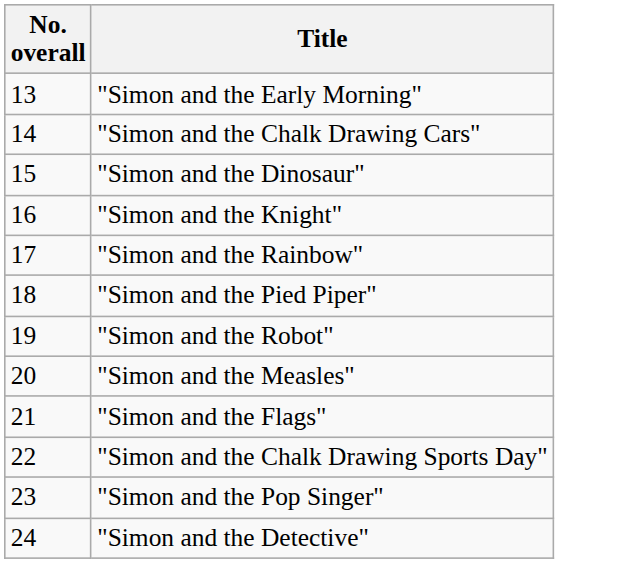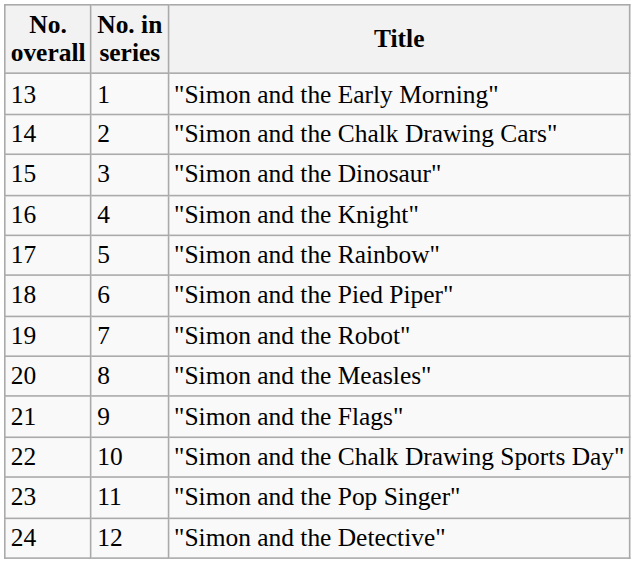+ column: No. in series | 1 | 2 | 3 | 4 | 5 | 6 | 7 | 8 | 9 | 10 | 11 | 12
